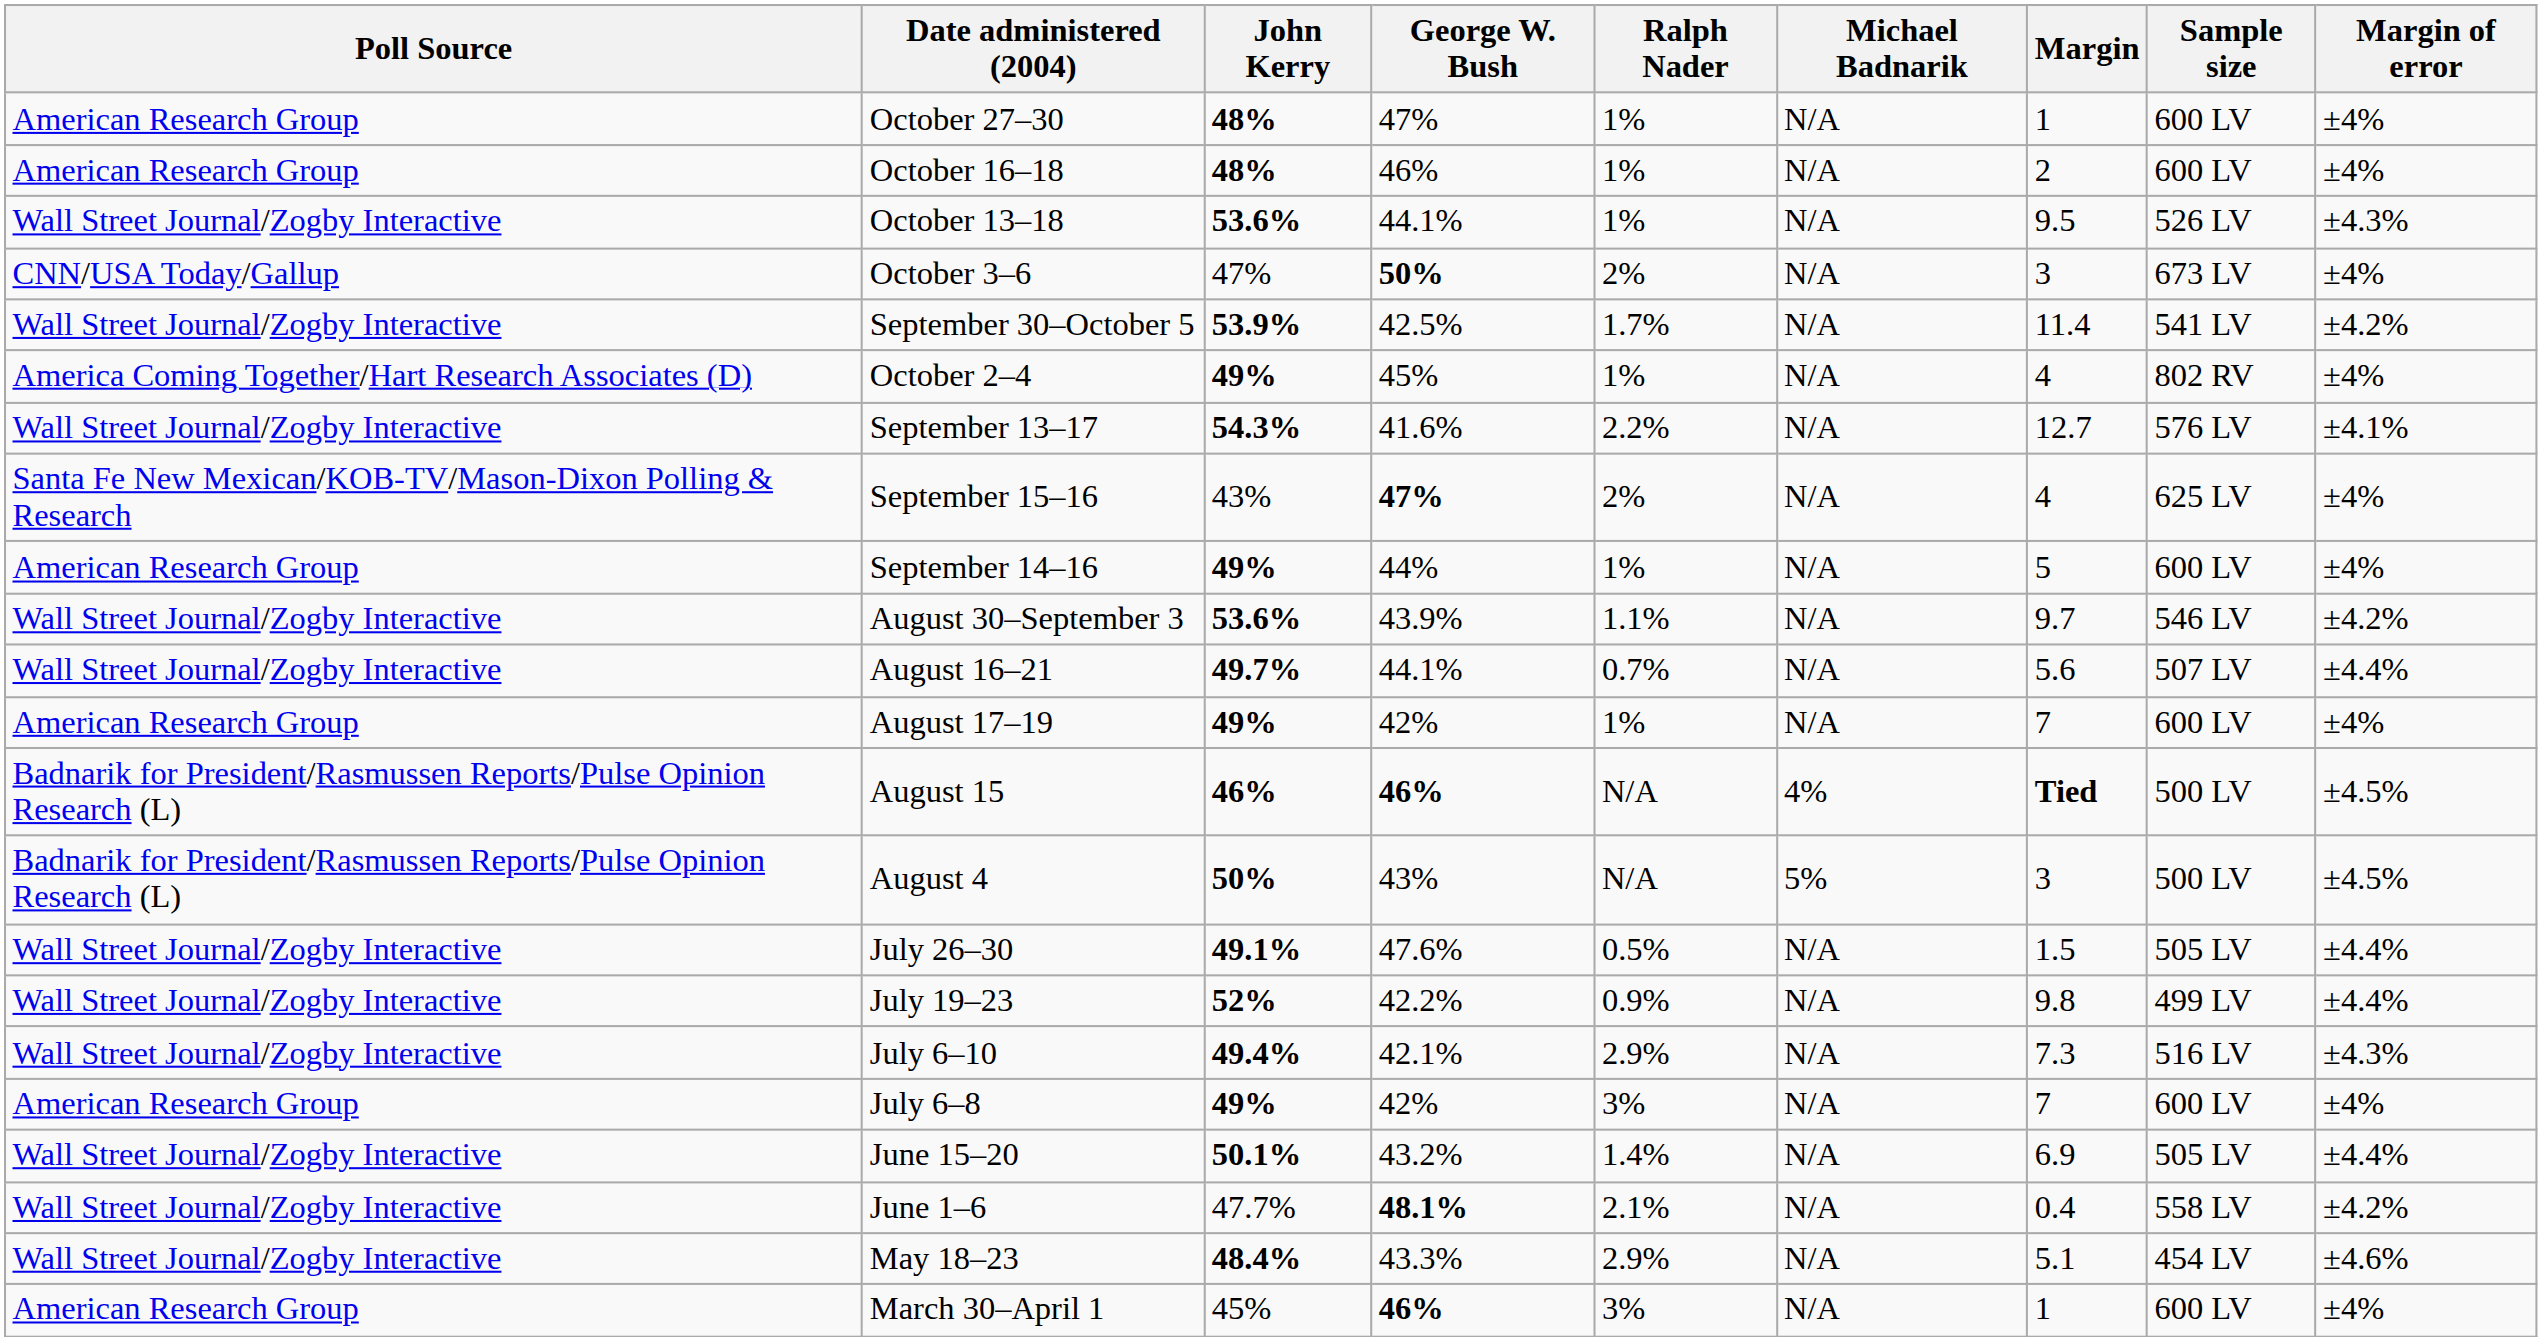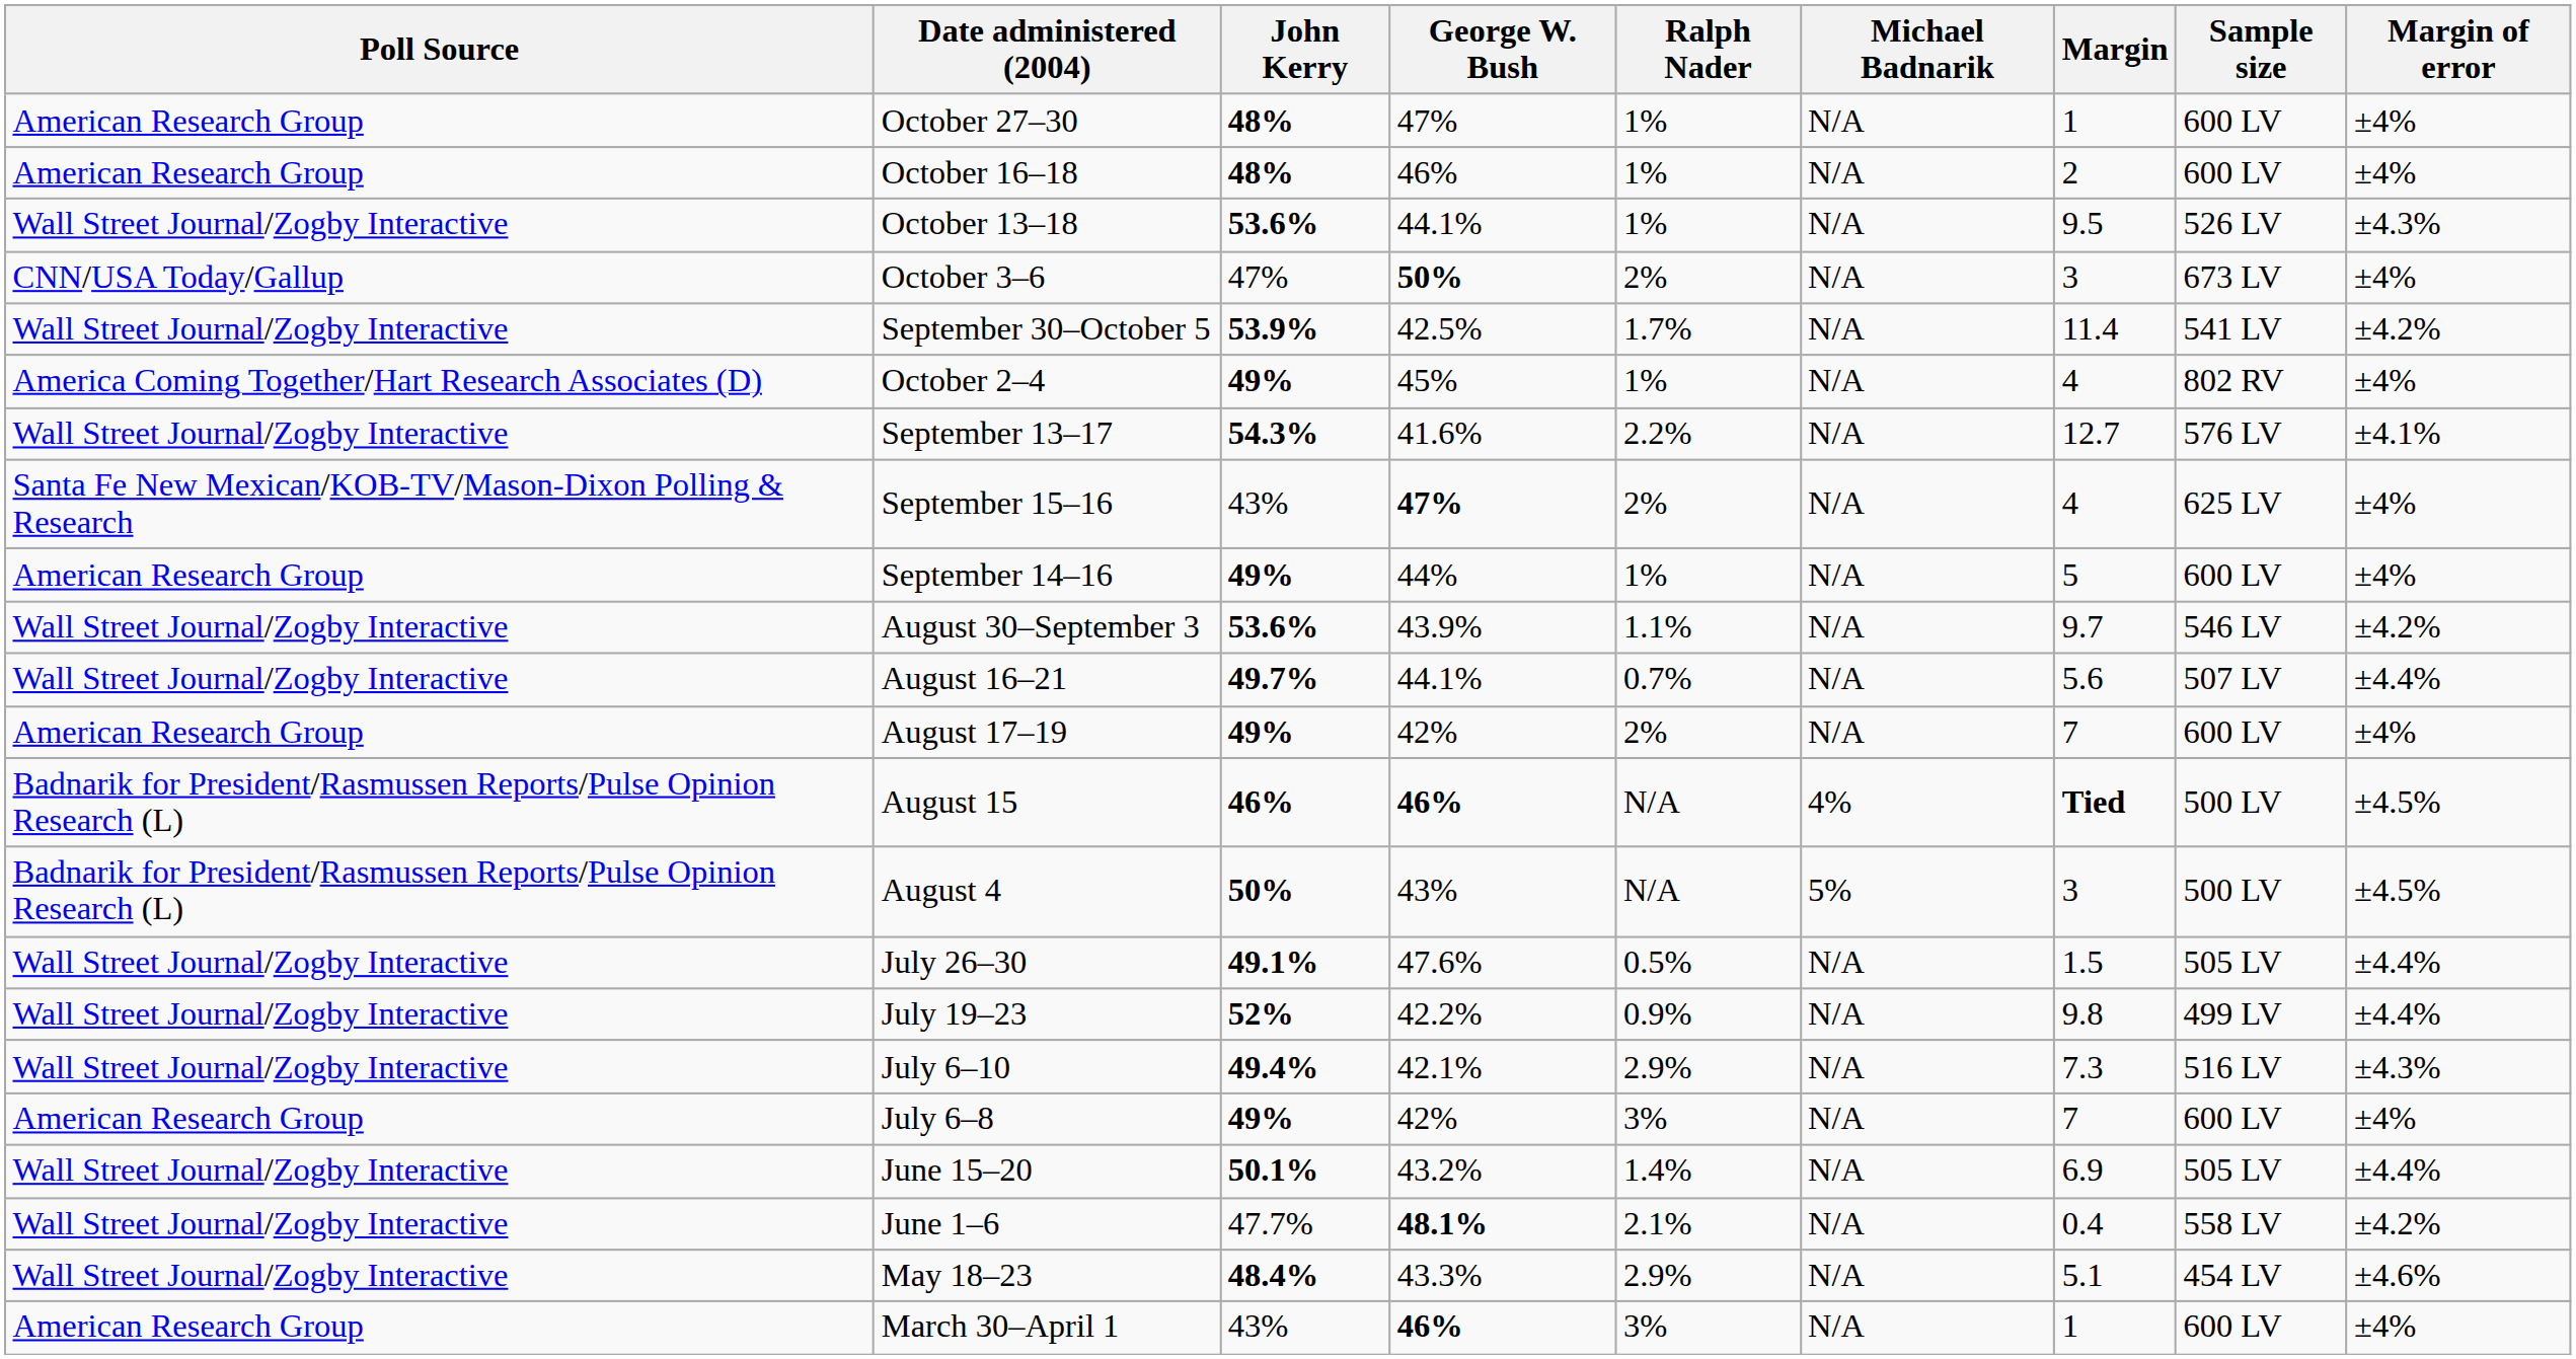August 17–19 | Ralph Nader: 1% -> 2%
March 30–April 1 | John Kerry: 45% -> 43%
